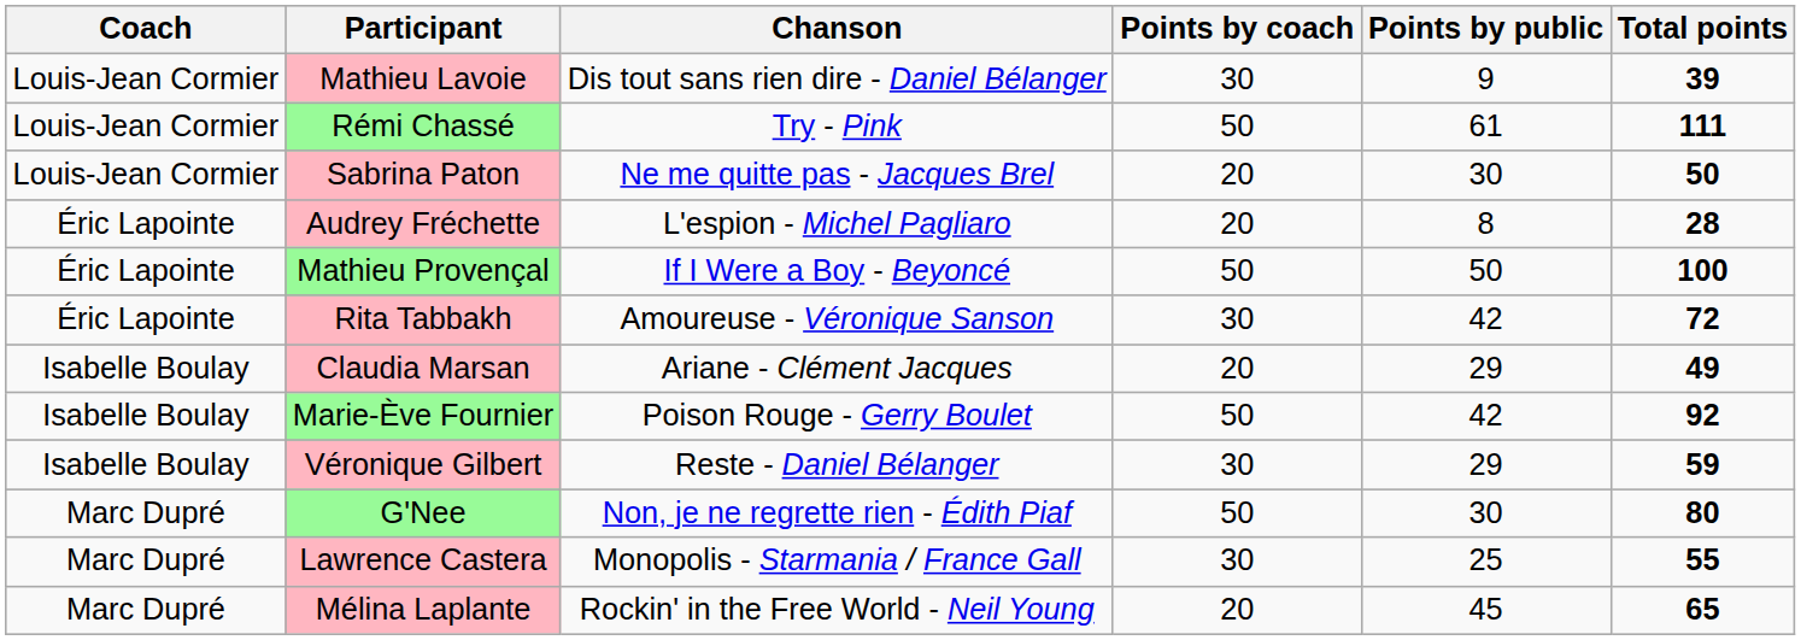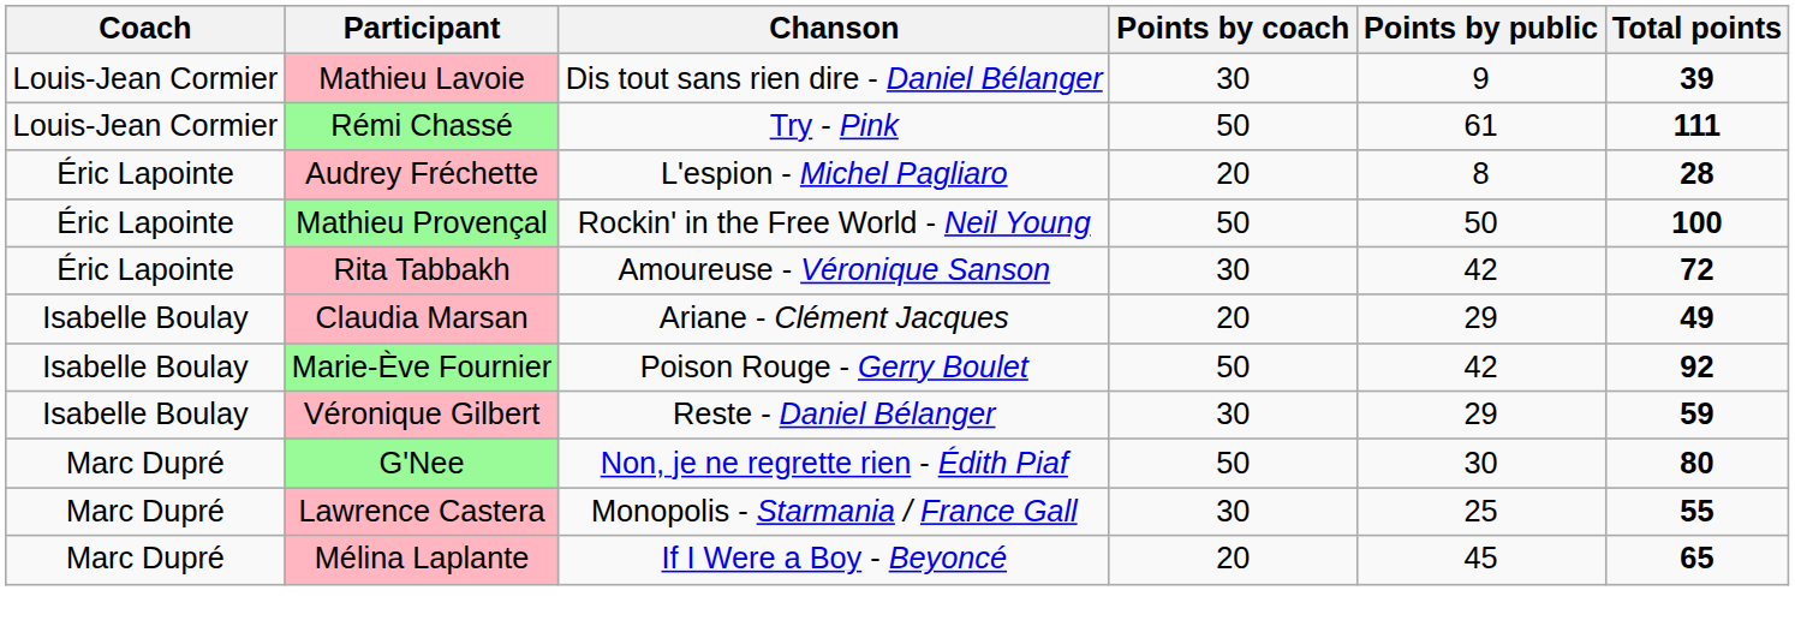- row: Louis-Jean Cormier | Sabrina Paton | Ne me quitte pas - Jacques Brel | 20 | 30 | 50
Mathieu Provençal | Chanson: If I Were a Boy - Beyoncé -> Rockin' in the Free World - Neil Young
Mélina Laplante | Chanson: Rockin' in the Free World - Neil Young -> If I Were a Boy - Beyoncé
